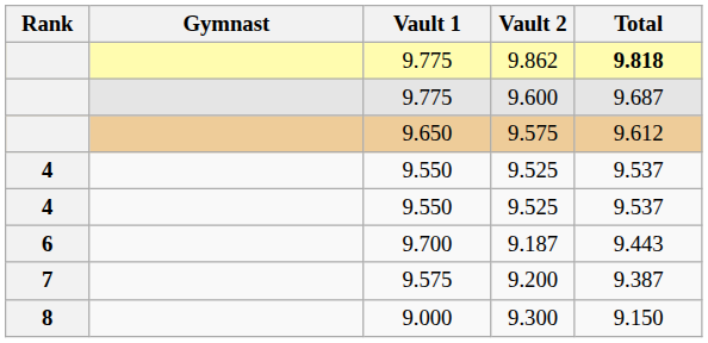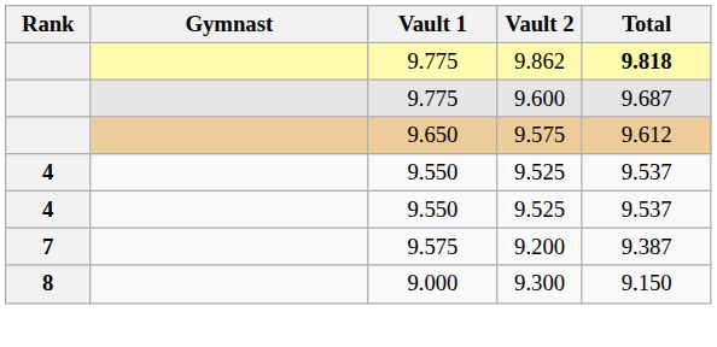- row: 6 | 9.700 | 9.187 | 9.443
